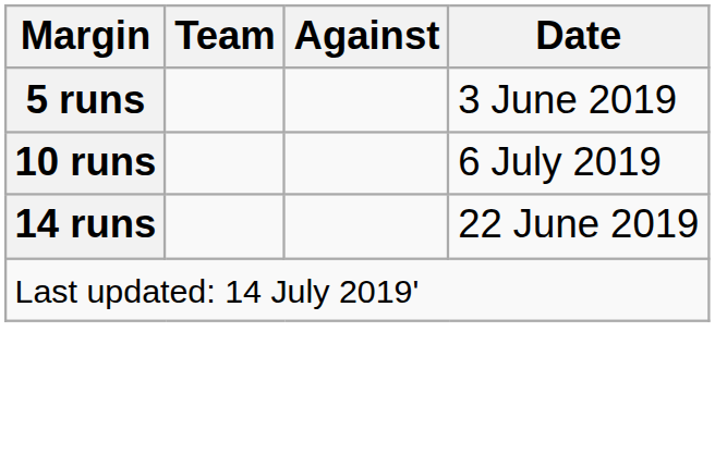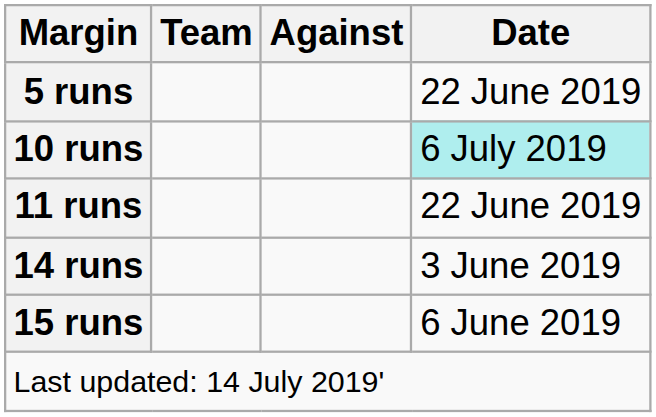5 runs | Date: 3 June 2019 -> 22 June 2019
10 runs | Date: no background -> paleturquoise background
+ row: 11 runs | 22 June 2019
14 runs | Date: 22 June 2019 -> 3 June 2019
+ row: 15 runs | 6 June 2019
